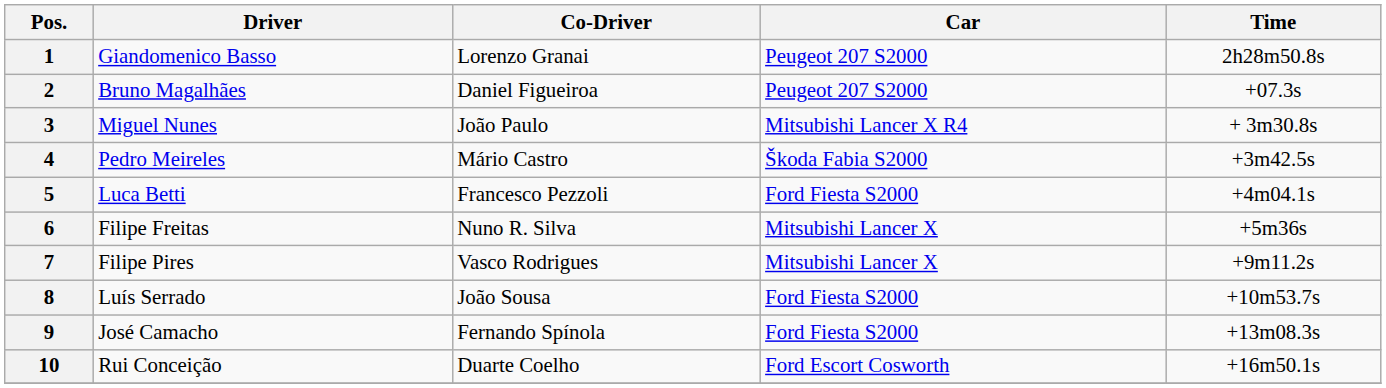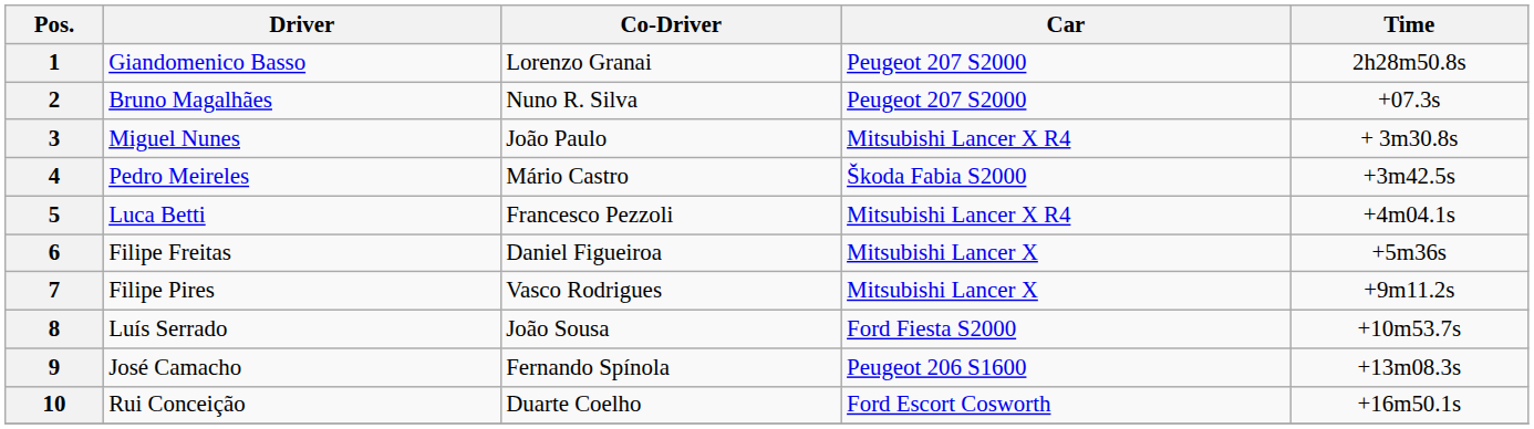2 | Co-Driver: Daniel Figueiroa -> Nuno R. Silva
5 | Car: Ford Fiesta S2000 -> Mitsubishi Lancer X R4
6 | Co-Driver: Nuno R. Silva -> Daniel Figueiroa
9 | Car: Ford Fiesta S2000 -> Peugeot 206 S1600
